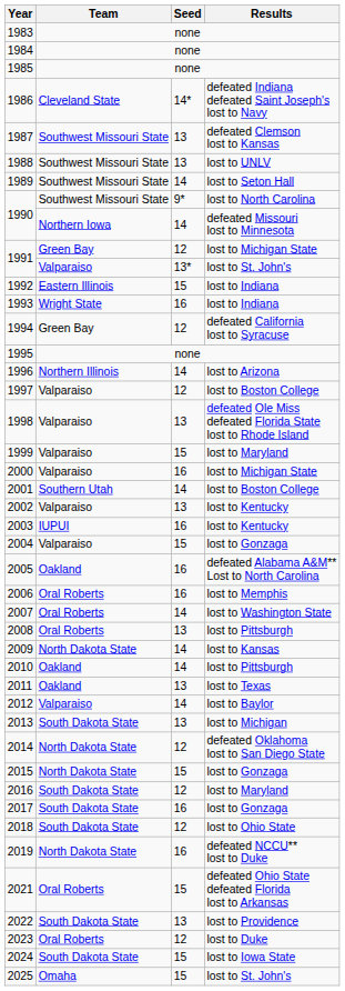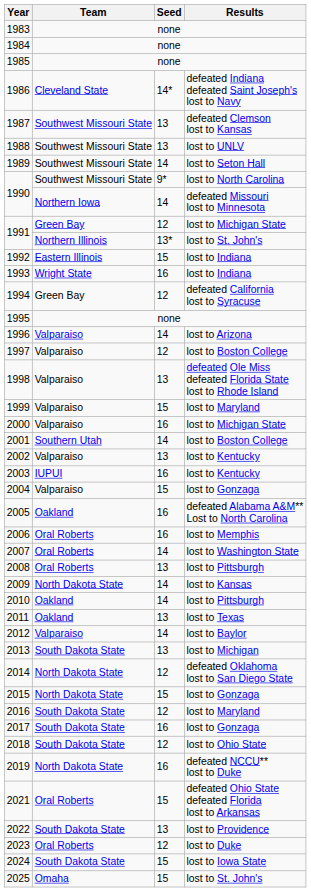1991 / lost to St. John's | Team: Valparaiso -> Northern Illinois
1996 | Team: Northern Illinois -> Valparaiso
